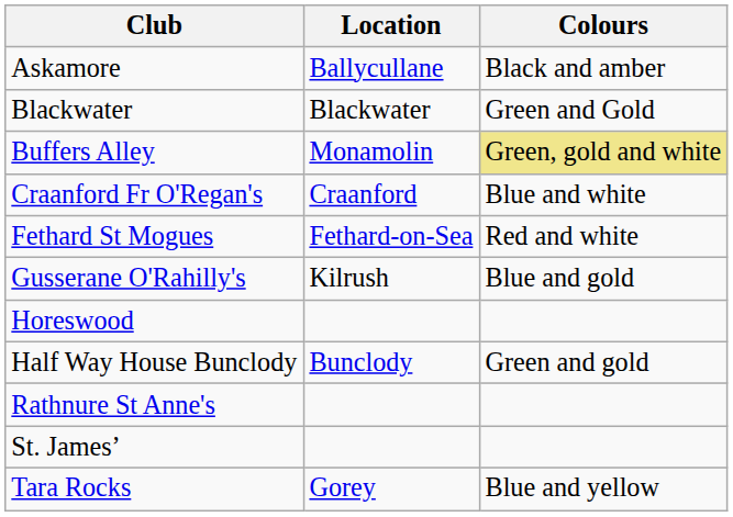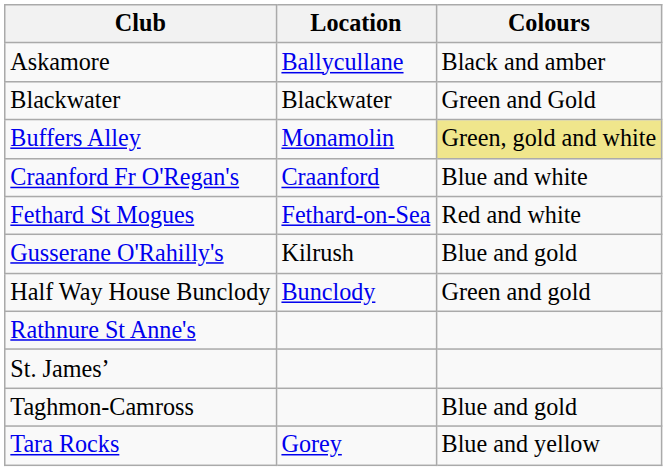- row: Horeswood
+ row: Taghmon-Camross | Blue and gold
